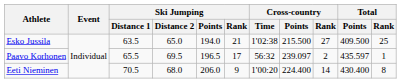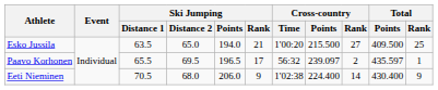Esko Jussila | Cross-country / Time: 1'02:38 -> 1'00:20
Eeti Nieminen | Cross-country / Time: 1'00:20 -> 1'02:38
Eeti Nieminen | Total / Rank: 8 -> 9
